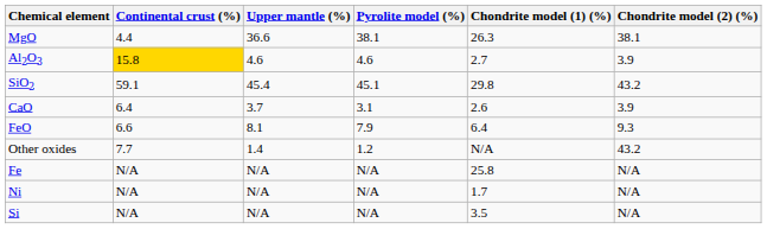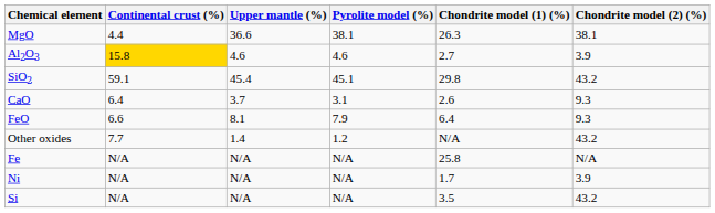CaO | Chondrite model (2) (%): 3.9 -> 9.3
Ni | Chondrite model (2) (%): N/A -> 3.9
Si | Chondrite model (2) (%): N/A -> 43.2
